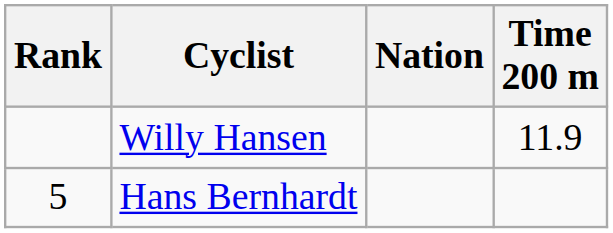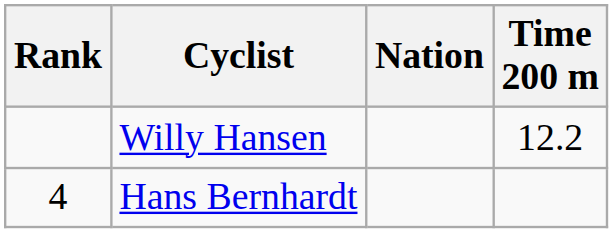Willy Hansen | Time 200 m: 11.9 -> 12.2
Hans Bernhardt | Rank: 5 -> 4
